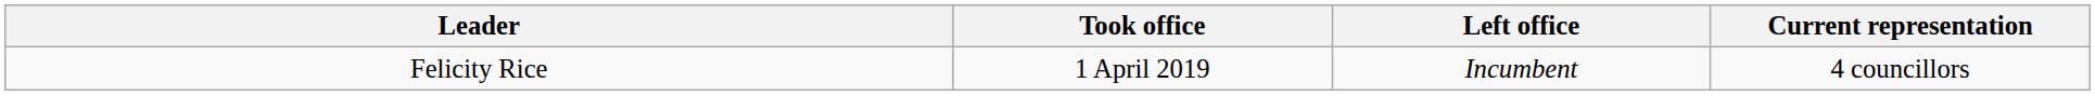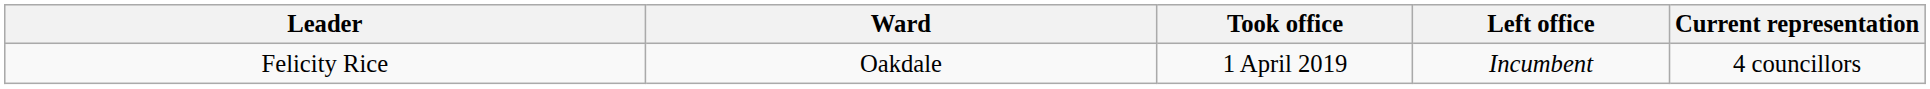+ column: Ward | Oakdale
